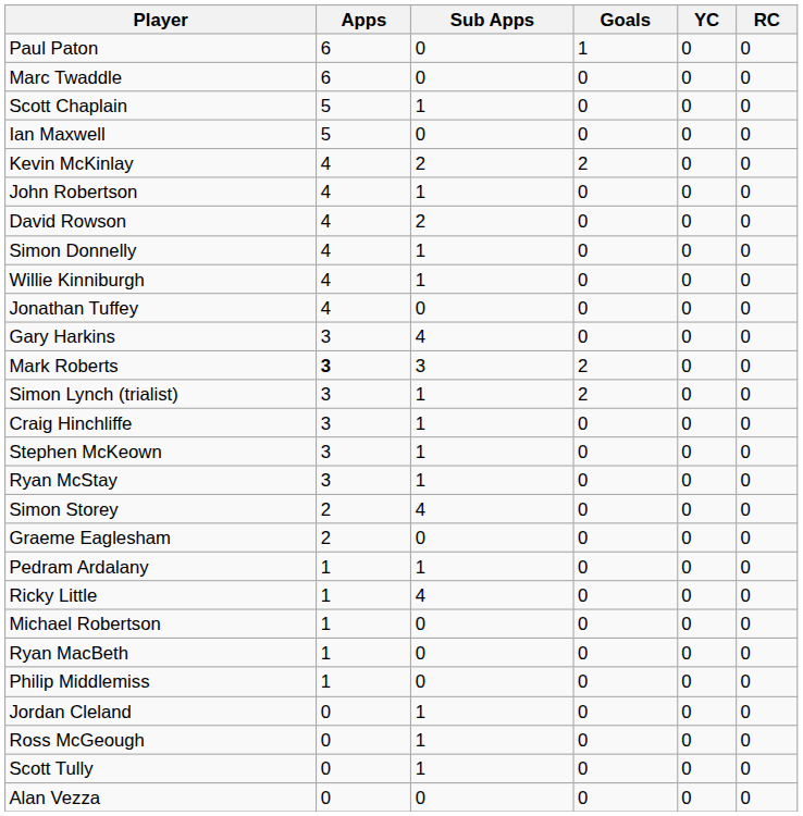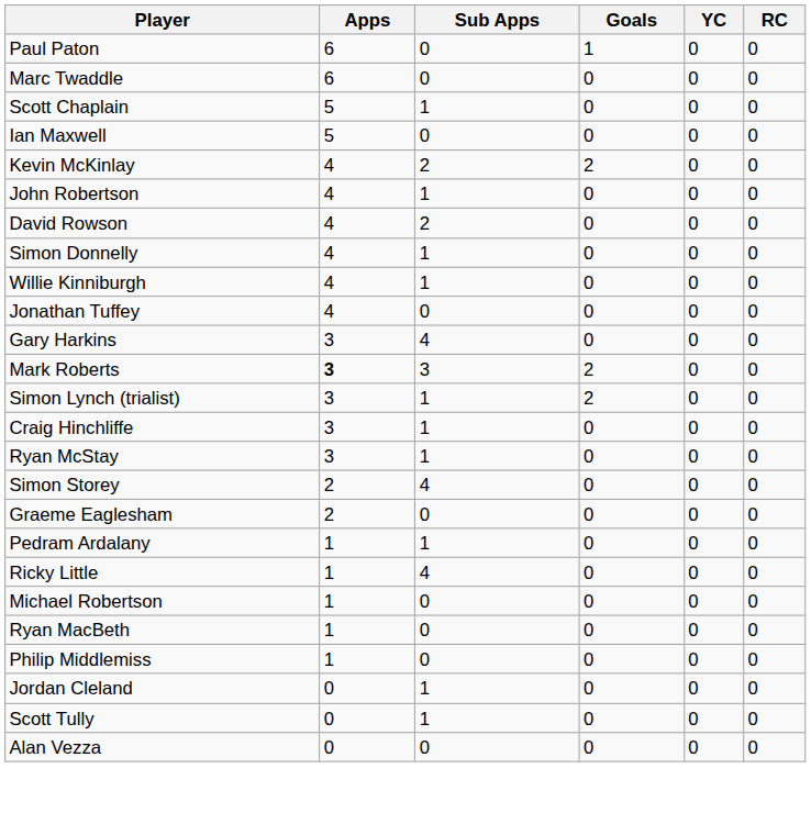- row: Stephen McKeown | 3 | 1 | 0 | 0 | 0
- row: Ross McGeough | 0 | 1 | 0 | 0 | 0
